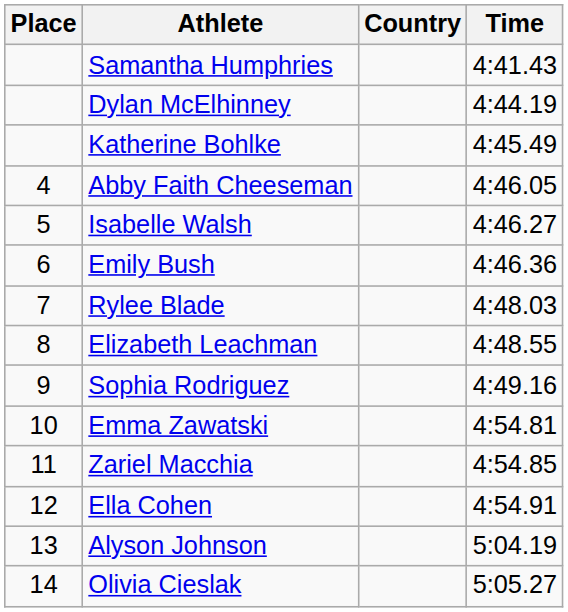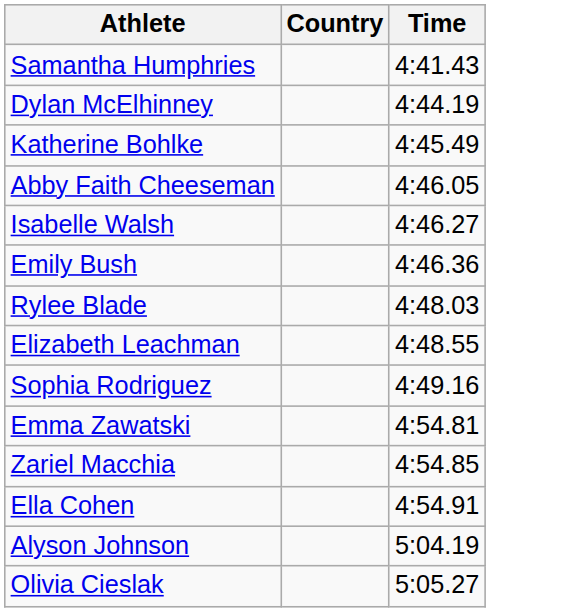- column: Place | 4 | 5 | 6 | 7 | 8 | 9 | 10 | 11 | 12 | 13 | 14
